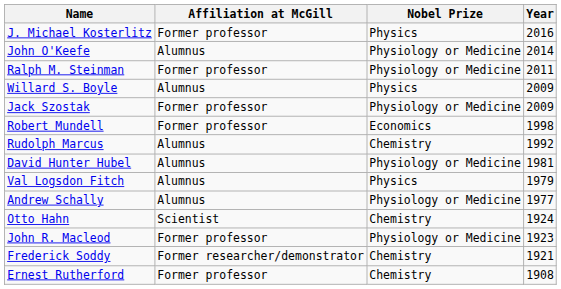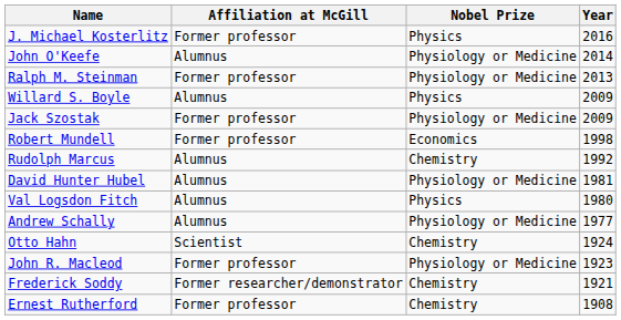Ralph M. Steinman | Year: 2011 -> 2013
Val Logsdon Fitch | Year: 1979 -> 1980
